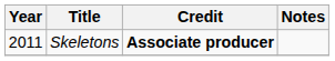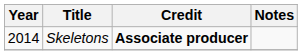Skeletons | Year: 2011 -> 2014
